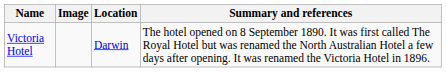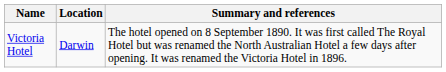- column: Image
